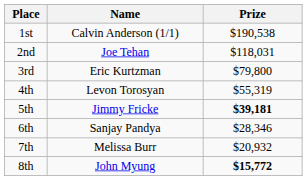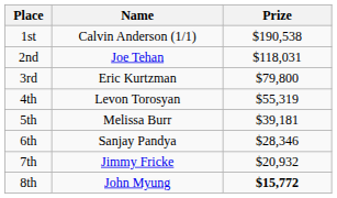5th | Name: Jimmy Fricke -> Melissa Burr
5th | Prize: bold -> normal
7th | Name: Melissa Burr -> Jimmy Fricke
